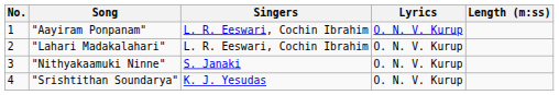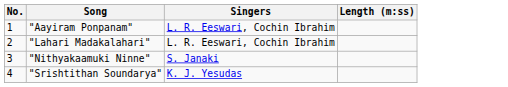- column: Lyrics | O. N. V. Kurup | O. N. V. Kurup | O. N. V. Kurup | O. N. V. Kurup
